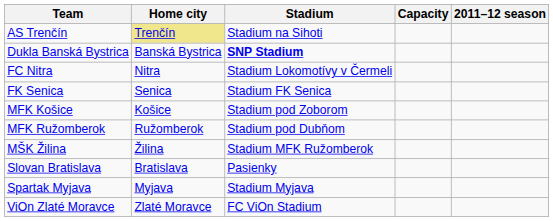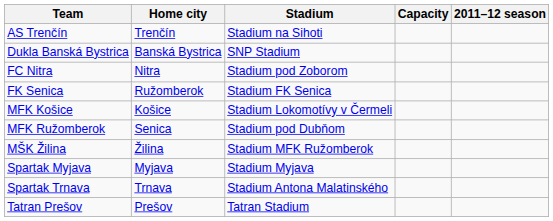AS Trenčín | Home city: khaki background -> no background
Dukla Banská Bystrica | Stadium: bold -> normal
FC Nitra | Stadium: Stadium Lokomotívy v Čermeli -> Stadium pod Zoborom
FK Senica | Home city: Senica -> Ružomberok
MFK Košice | Stadium: Stadium pod Zoborom -> Stadium Lokomotívy v Čermeli
MFK Ružomberok | Home city: Ružomberok -> Senica
- row: Slovan Bratislava | Bratislava | Pasienky
+ row: Spartak Trnava | Trnava | Stadium Antona Malatinského
+ row: Tatran Prešov | Prešov | Tatran Stadium
- row: ViOn Zlaté Moravce | Zlaté Moravce | FC ViOn Stadium
